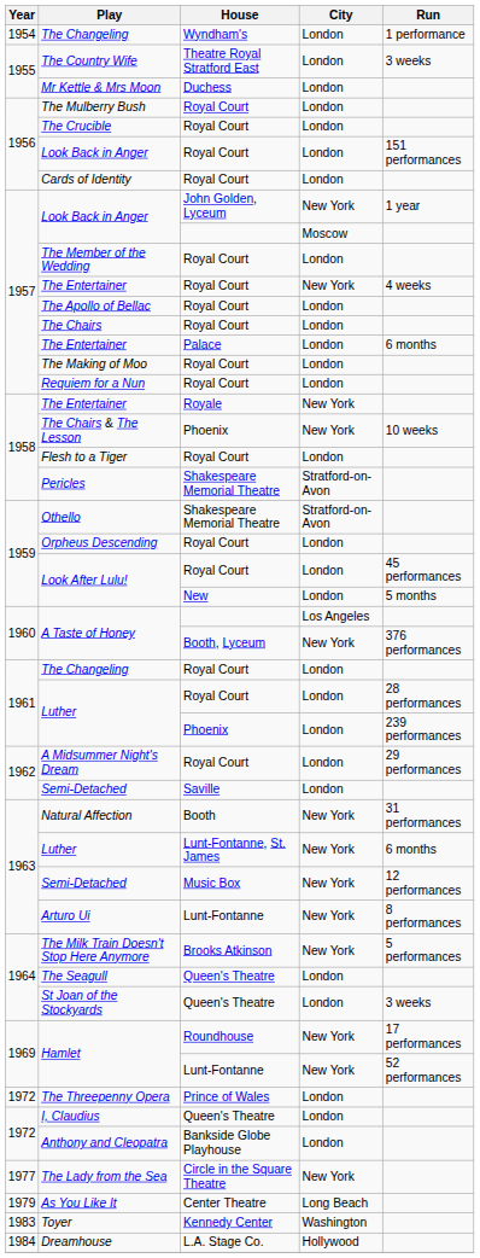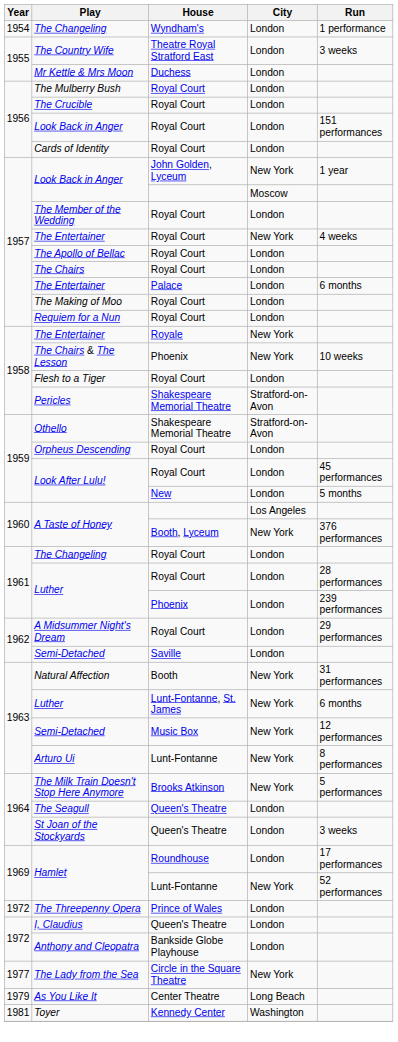Hamlet / Roundhouse | City: New York -> London
Toyer | Year: 1983 -> 1981
- row: 1984 | Dreamhouse | L.A. Stage Co. | Hollywood
